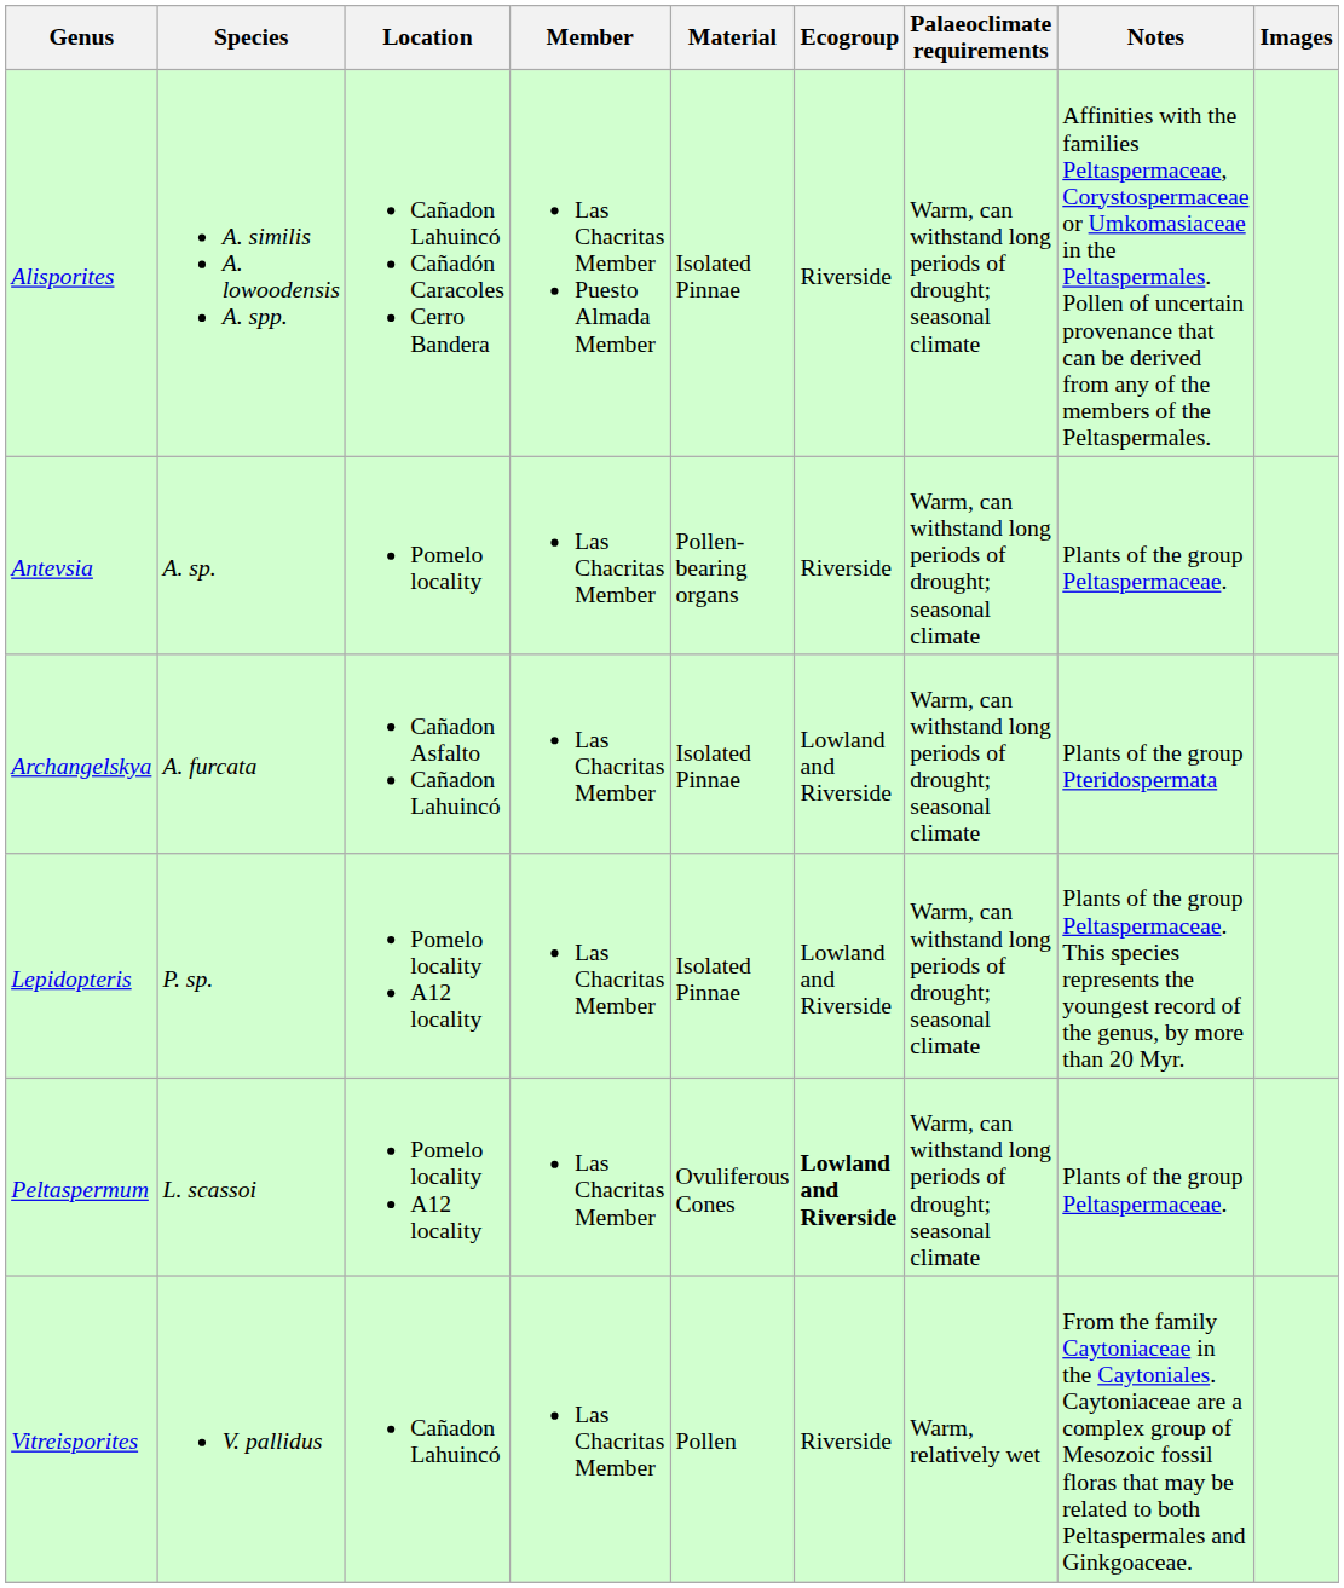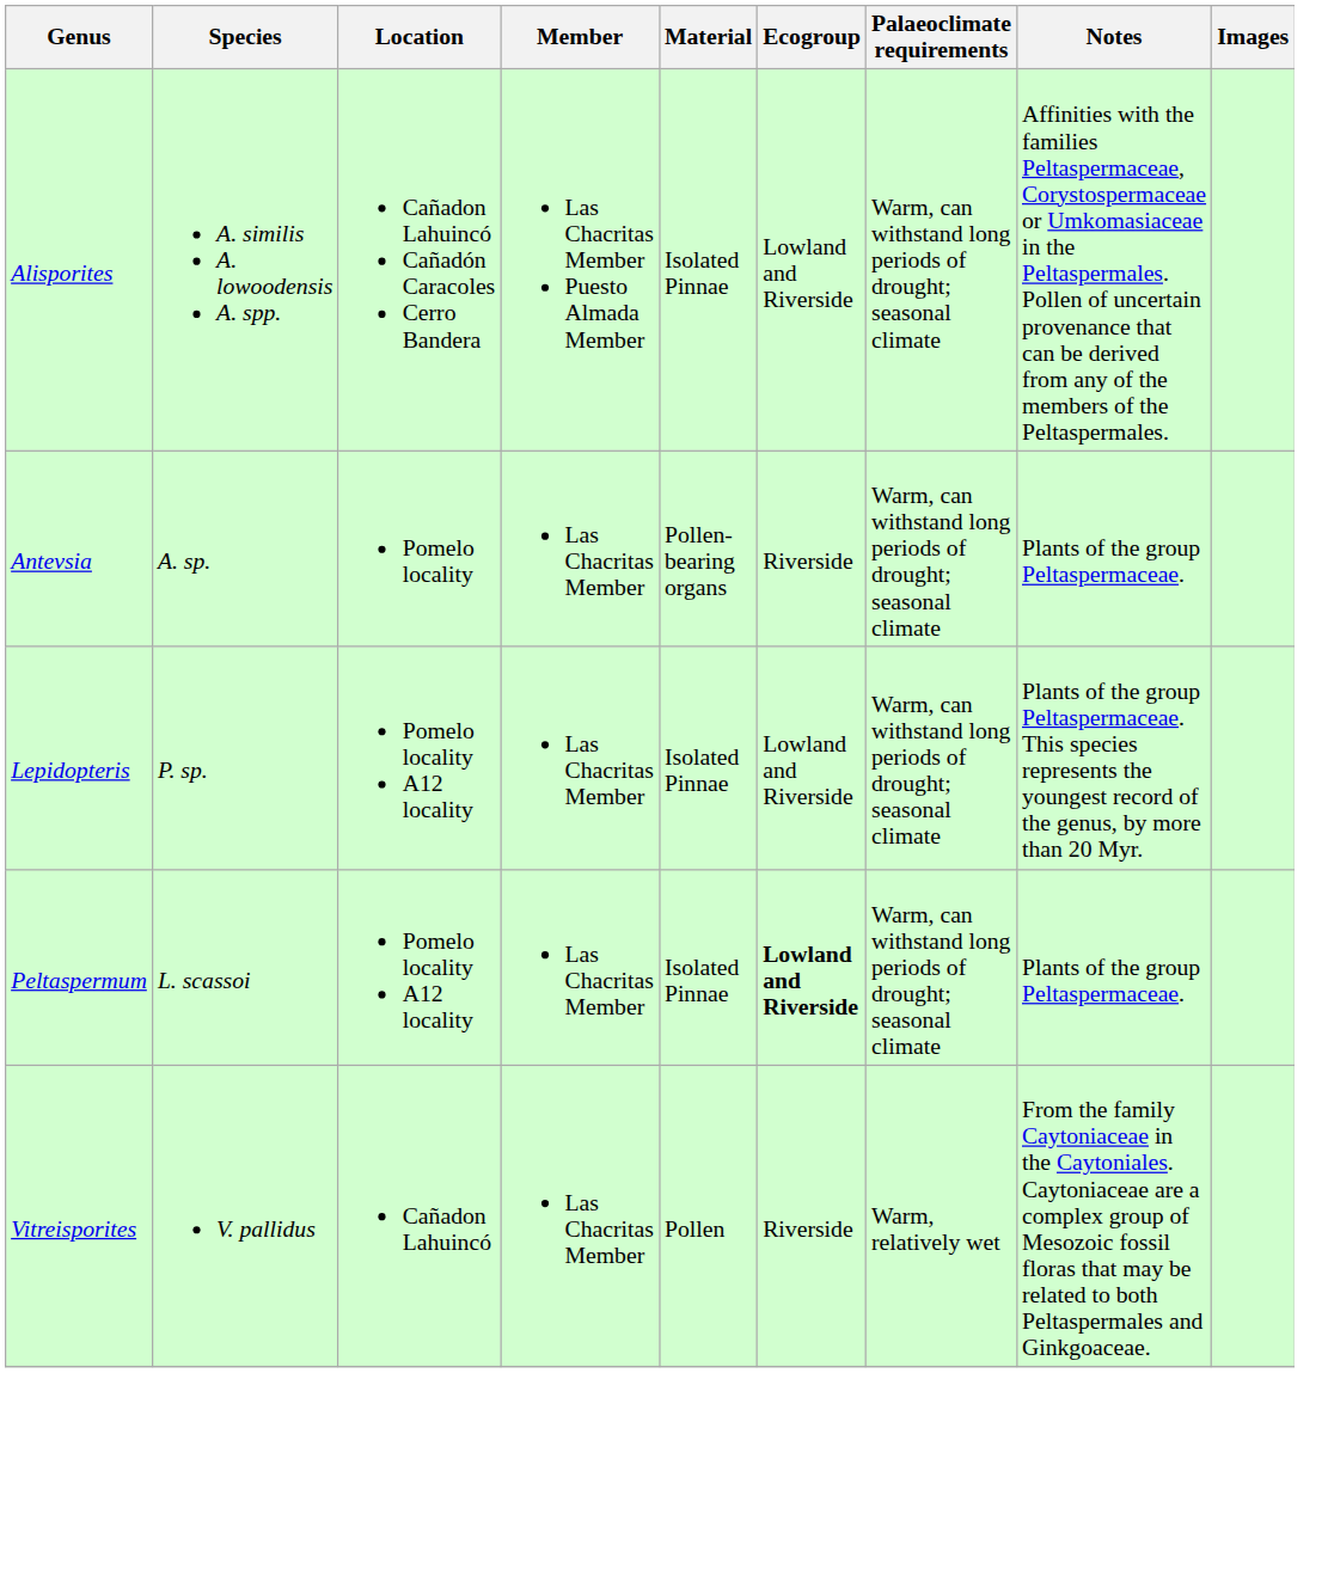Alisporites | Ecogroup: Riverside -> Lowland and Riverside
- row: Archangelskya | A. furcata | Cañadon Asfalto Cañadon Lahuincó | Las Chacritas Member | Isolated Pinnae | Lowland and Riverside | Warm, can withstand long periods of drought; seasonal climate | Plants of the group Pteridospermata
Peltaspermum | Material: Ovuliferous Cones -> Isolated Pinnae
